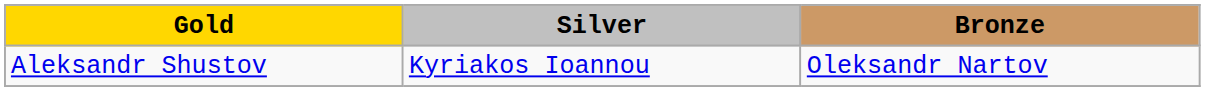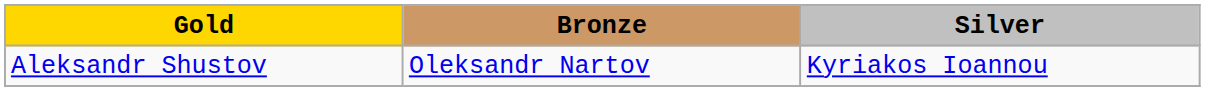columns swapped: Silver <-> Bronze
